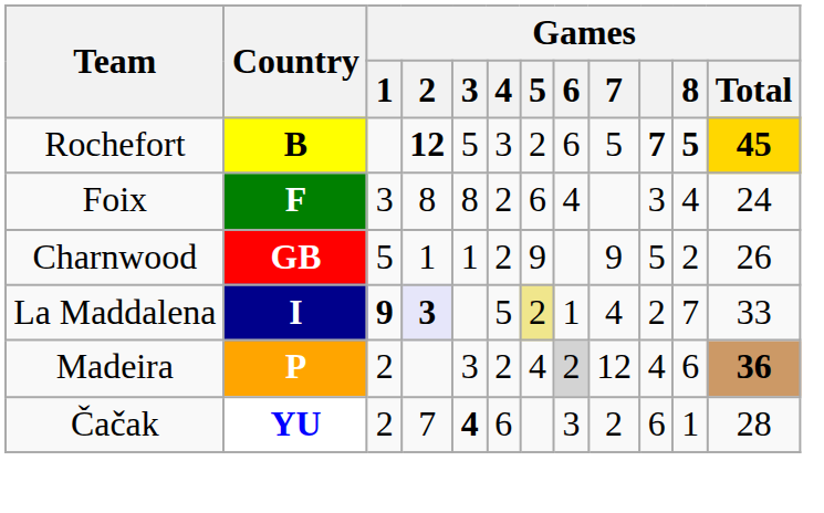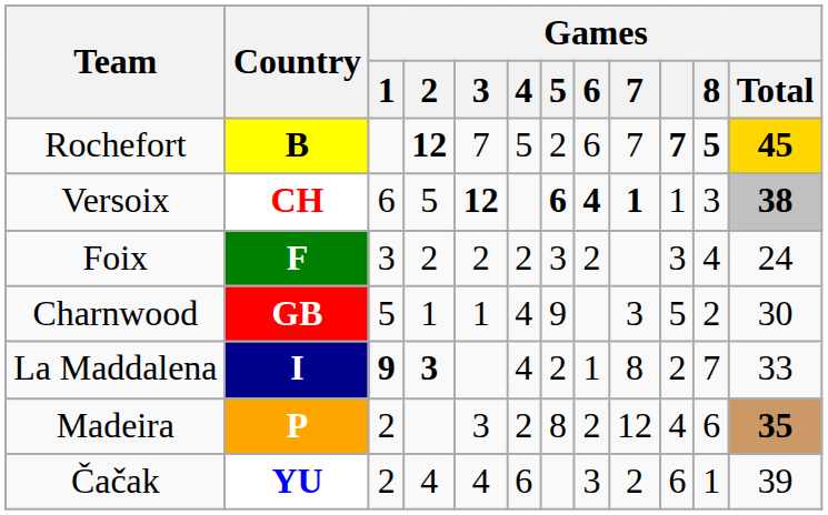Rochefort | Games / 3: 5 -> 7
Rochefort | Games / 4: 3 -> 5
Rochefort | Games / 7: 5 -> 7
+ row: Versoix | CH | 6 | 5 | 12 | 6 | 4 | 1 | 1 | 3 | 38
Foix | Games / 2: 8 -> 2
Foix | Games / 3: 8 -> 2
Foix | Games / 5: 6 -> 3
Foix | Games / 6: 4 -> 2
Charnwood | Games / 4: 2 -> 4
Charnwood | Games / 7: 9 -> 3
Charnwood | Games / Total: 26 -> 30
La Maddalena | Games / 2: lavender background -> no background
La Maddalena | Games / 4: 5 -> 4
La Maddalena | Games / 5: khaki background -> no background
La Maddalena | Games / 7: 4 -> 8
Madeira | Games / 5: 4 -> 8
Madeira | Games / 6: lightgrey background -> no background
Madeira | Games / Total: 36 -> 35
Čačak | Games / 2: 7 -> 4
Čačak | Games / 3: bold -> normal
Čačak | Games / Total: 28 -> 39
